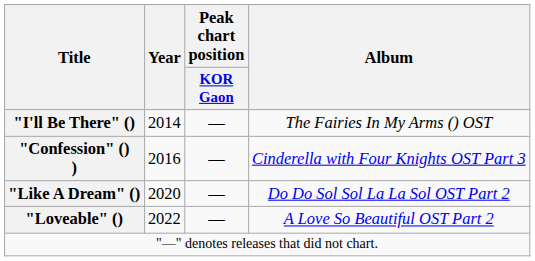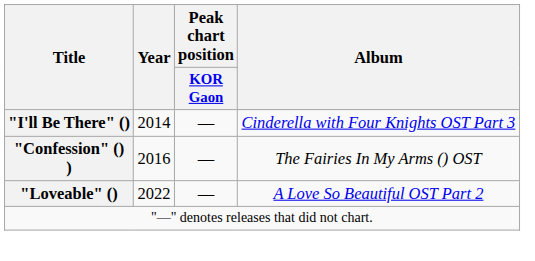"I'll Be There" () | Album: The Fairies In My Arms () OST -> Cinderella with Four Knights OST Part 3
"Confession" () ) | Album: Cinderella with Four Knights OST Part 3 -> The Fairies In My Arms () OST
- row: "Like A Dream" () | 2020 | — | Do Do Sol Sol La La Sol OST Part 2
